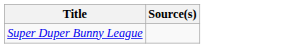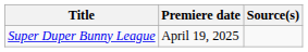+ column: Premiere date | April 19, 2025
